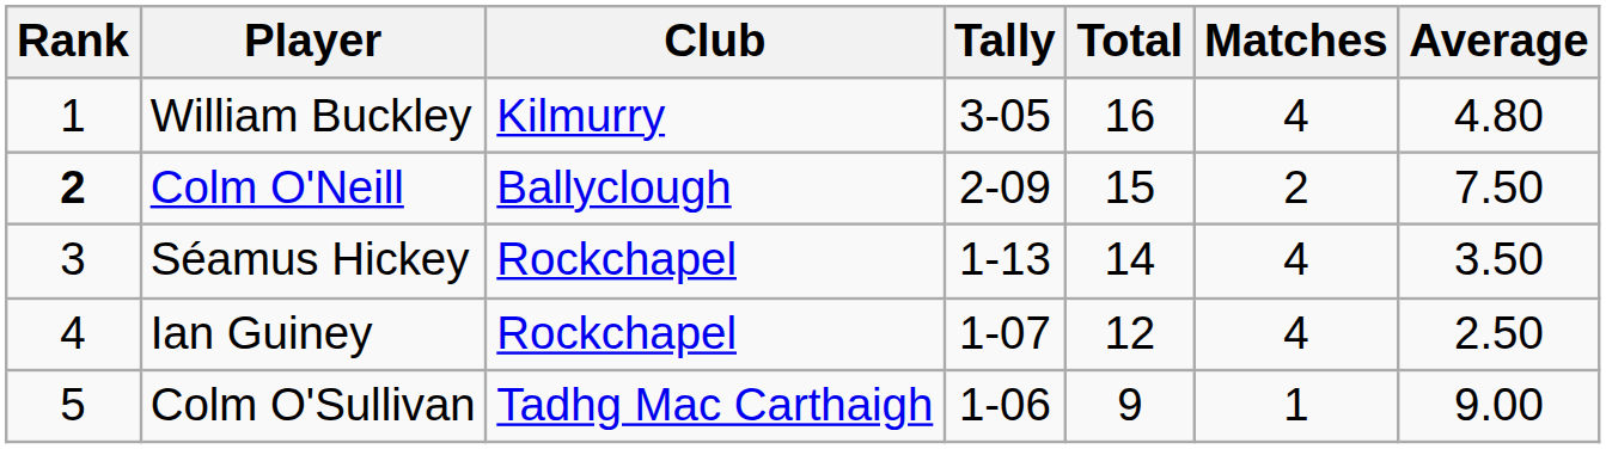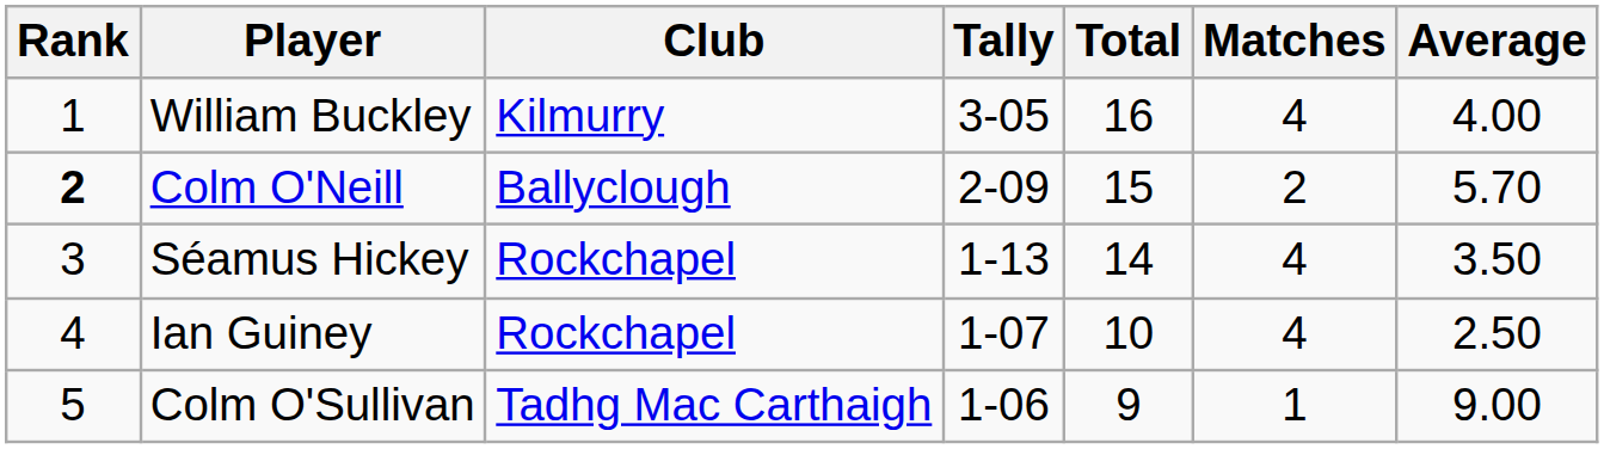William Buckley | Average: 4.80 -> 4.00
Colm O'Neill | Average: 7.50 -> 5.70
Ian Guiney | Total: 12 -> 10
